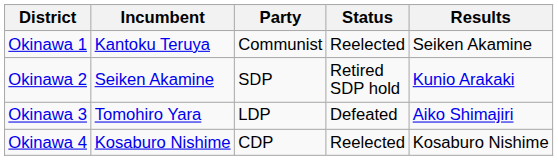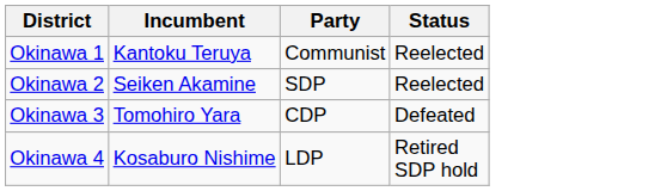- column: Results | Seiken Akamine | Kunio Arakaki | Aiko Shimajiri | Kosaburo Nishime
Okinawa 2 | Status: Retired SDP hold -> Reelected
Okinawa 3 | Party: LDP -> CDP
Okinawa 4 | Party: CDP -> LDP
Okinawa 4 | Status: Reelected -> Retired SDP hold
